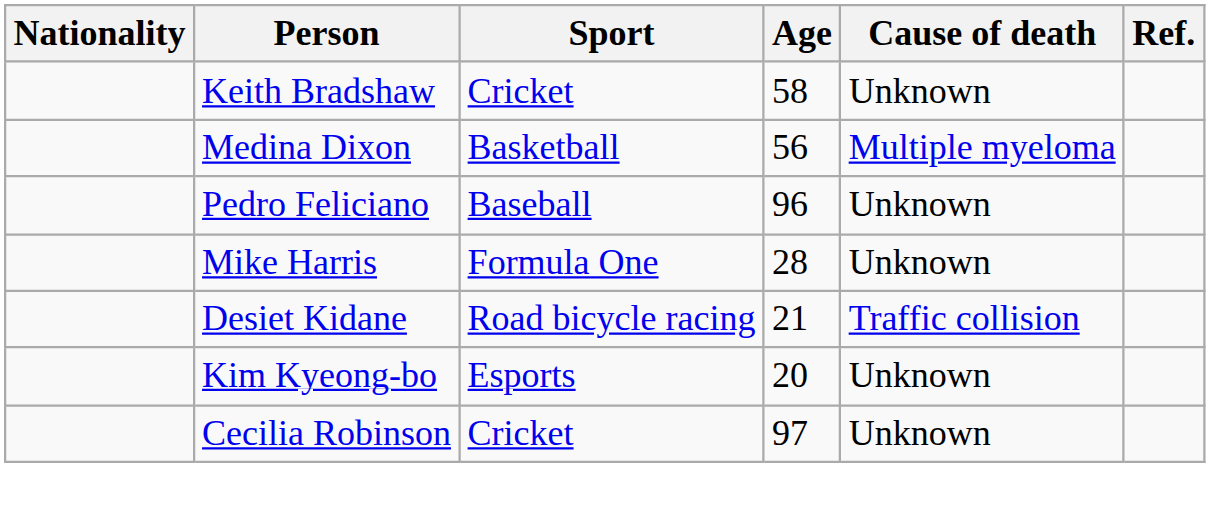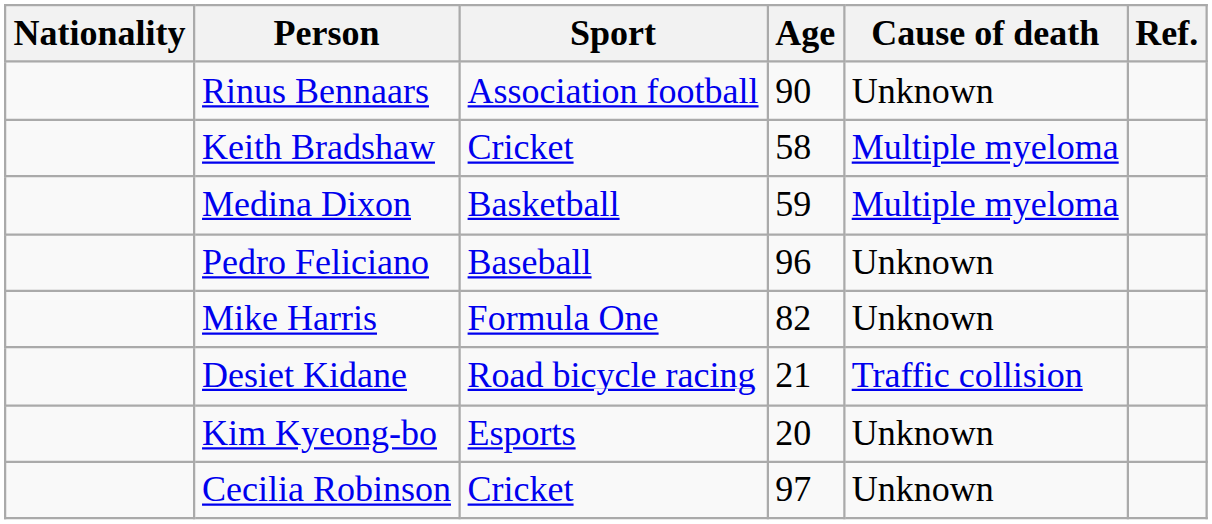+ row: Rinus Bennaars | Association football | 90 | Unknown
Keith Bradshaw | Cause of death: Unknown -> Multiple myeloma
Medina Dixon | Age: 56 -> 59
Mike Harris | Age: 28 -> 82
